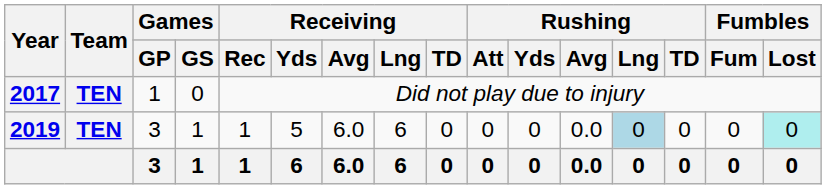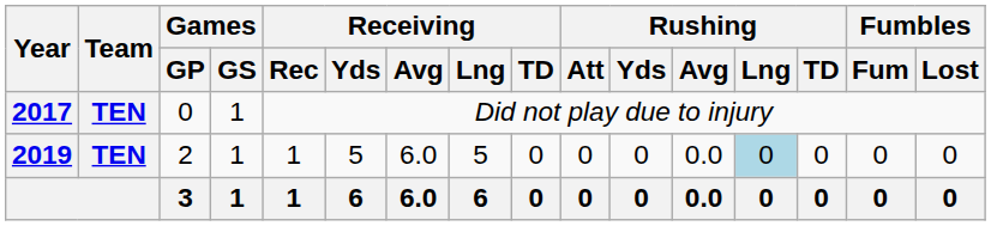2017 | Games / GP: 1 -> 0
2017 | Games / GS: 0 -> 1
2019 | Games / GP: 3 -> 2
2019 | Receiving / Lng: 6 -> 5
2019 | Fumbles / Lost: paleturquoise background -> no background
